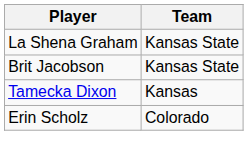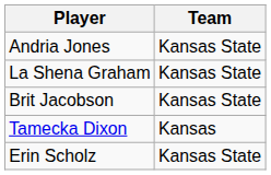+ row: Andria Jones | Kansas State
Erin Scholz | Team: Colorado -> Kansas State
